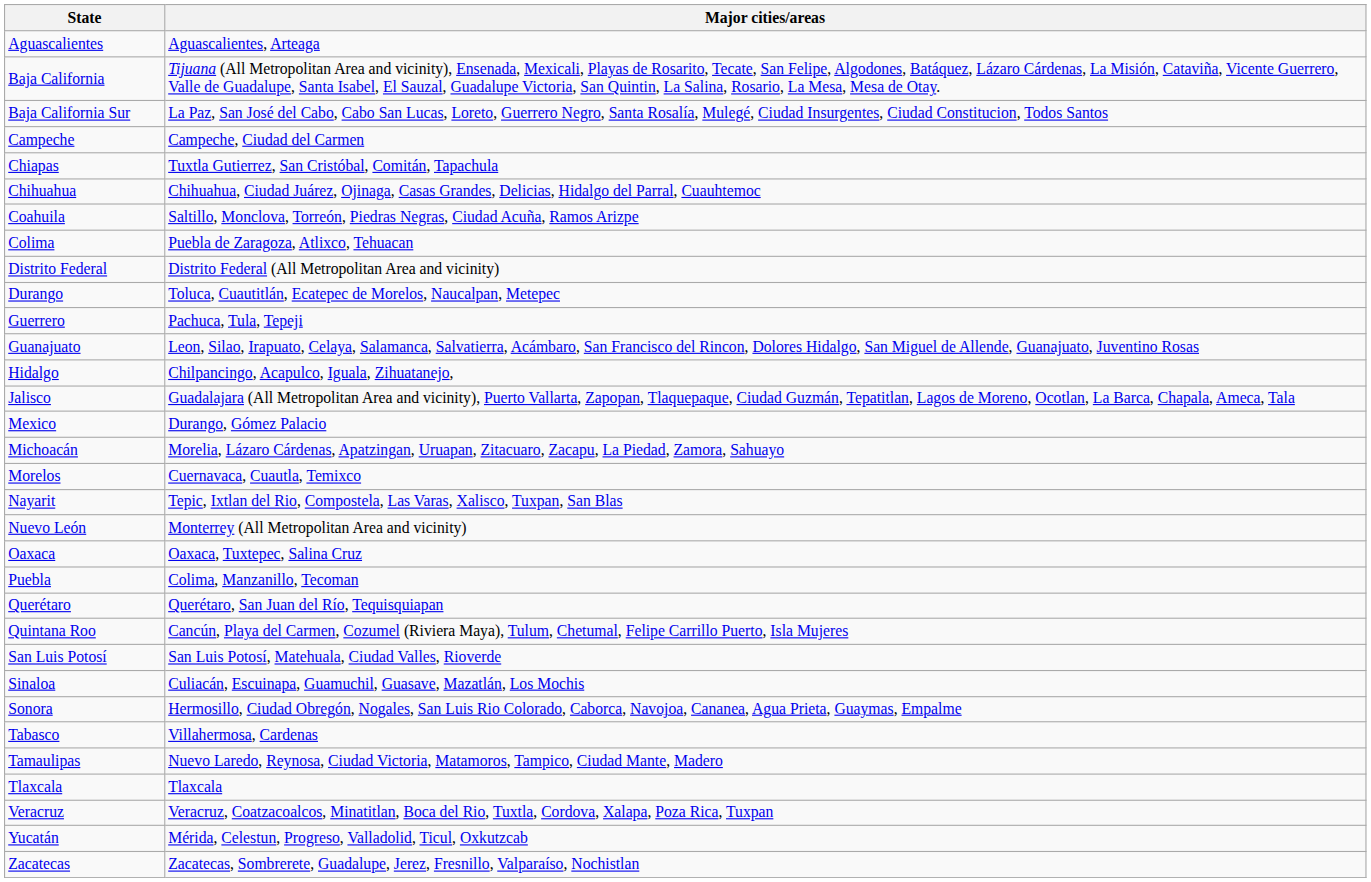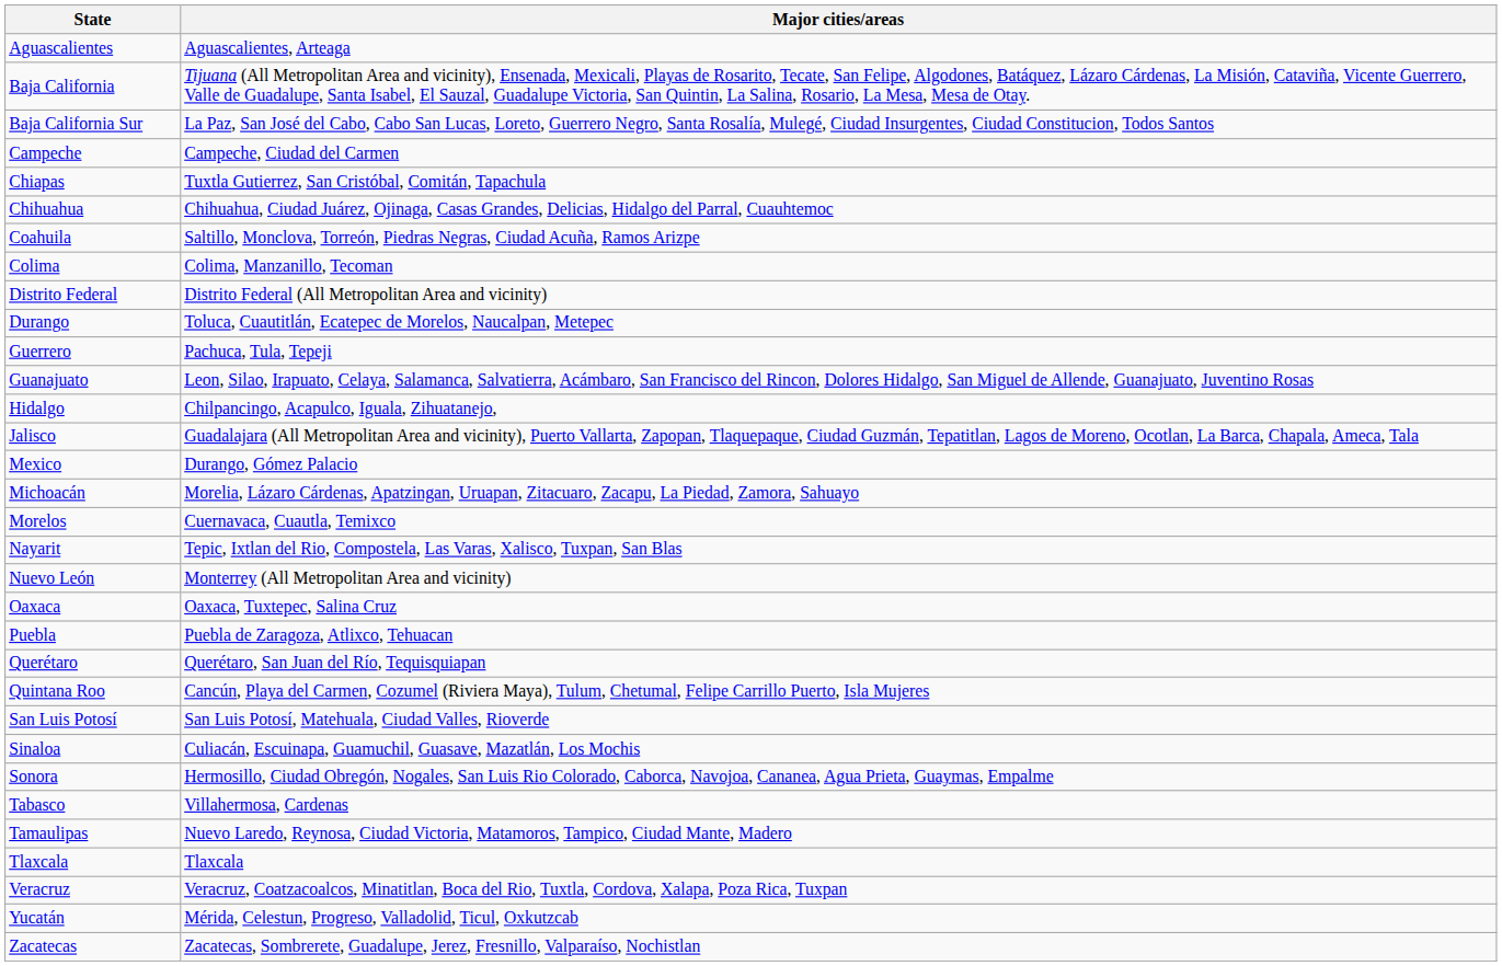Colima | Major cities/areas: Puebla de Zaragoza, Atlixco, Tehuacan -> Colima, Manzanillo, Tecoman
Puebla | Major cities/areas: Colima, Manzanillo, Tecoman -> Puebla de Zaragoza, Atlixco, Tehuacan
